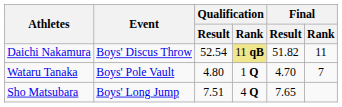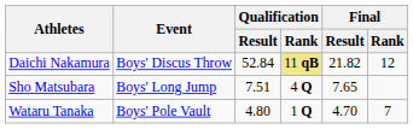Daichi Nakamura | Qualification / Result: 52.54 -> 52.84
Daichi Nakamura | Final / Result: 51.82 -> 21.82
Daichi Nakamura | Final / Rank: 11 -> 12
rows swapped: Sho Matsubara <-> Wataru Tanaka
